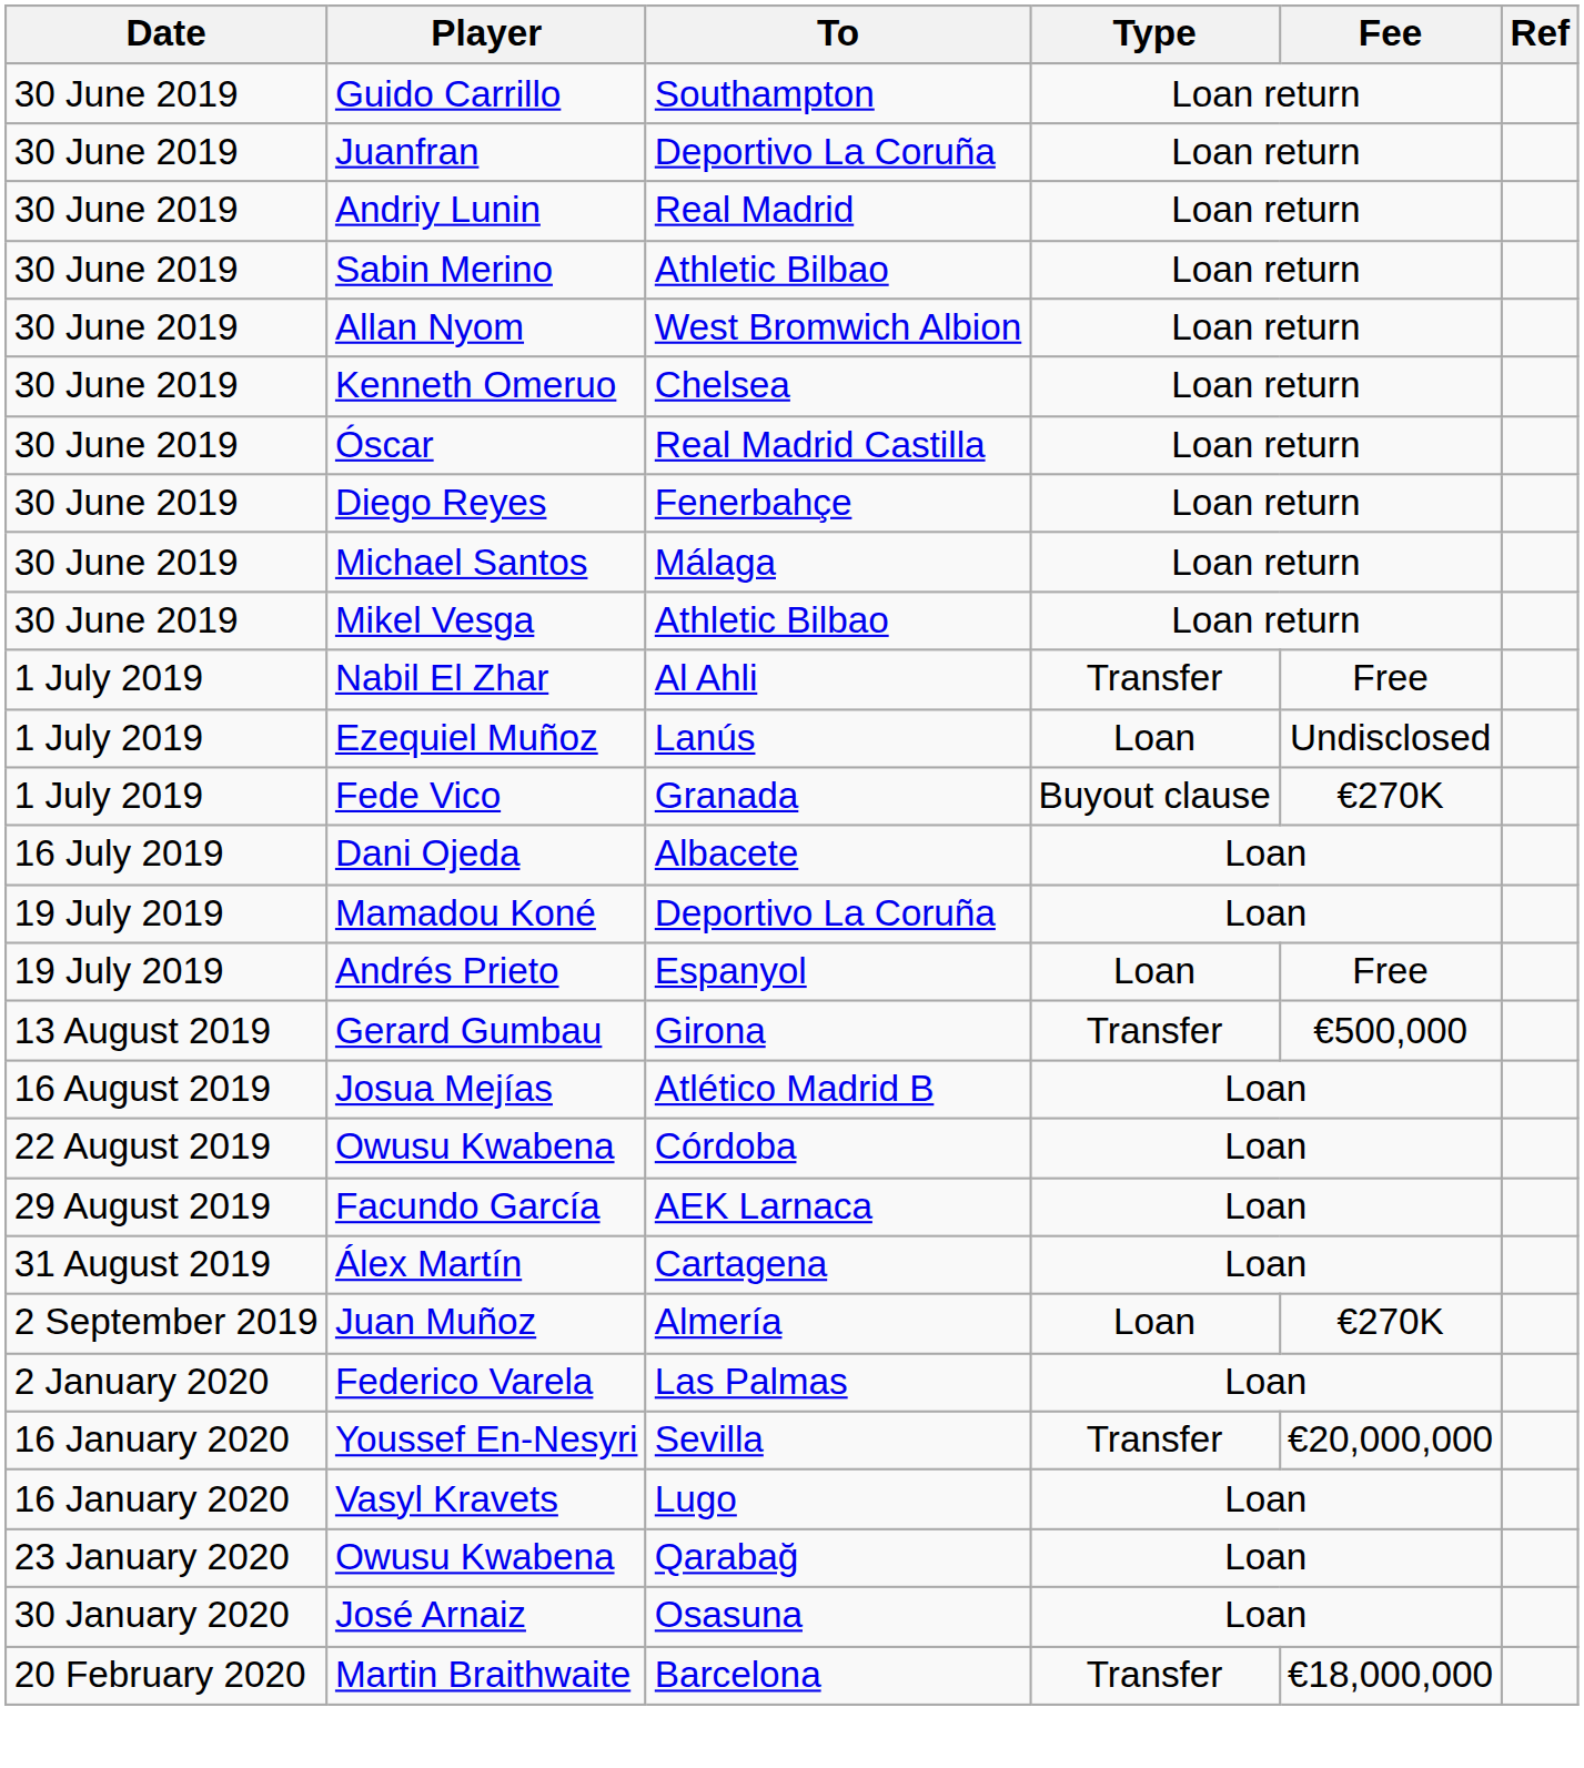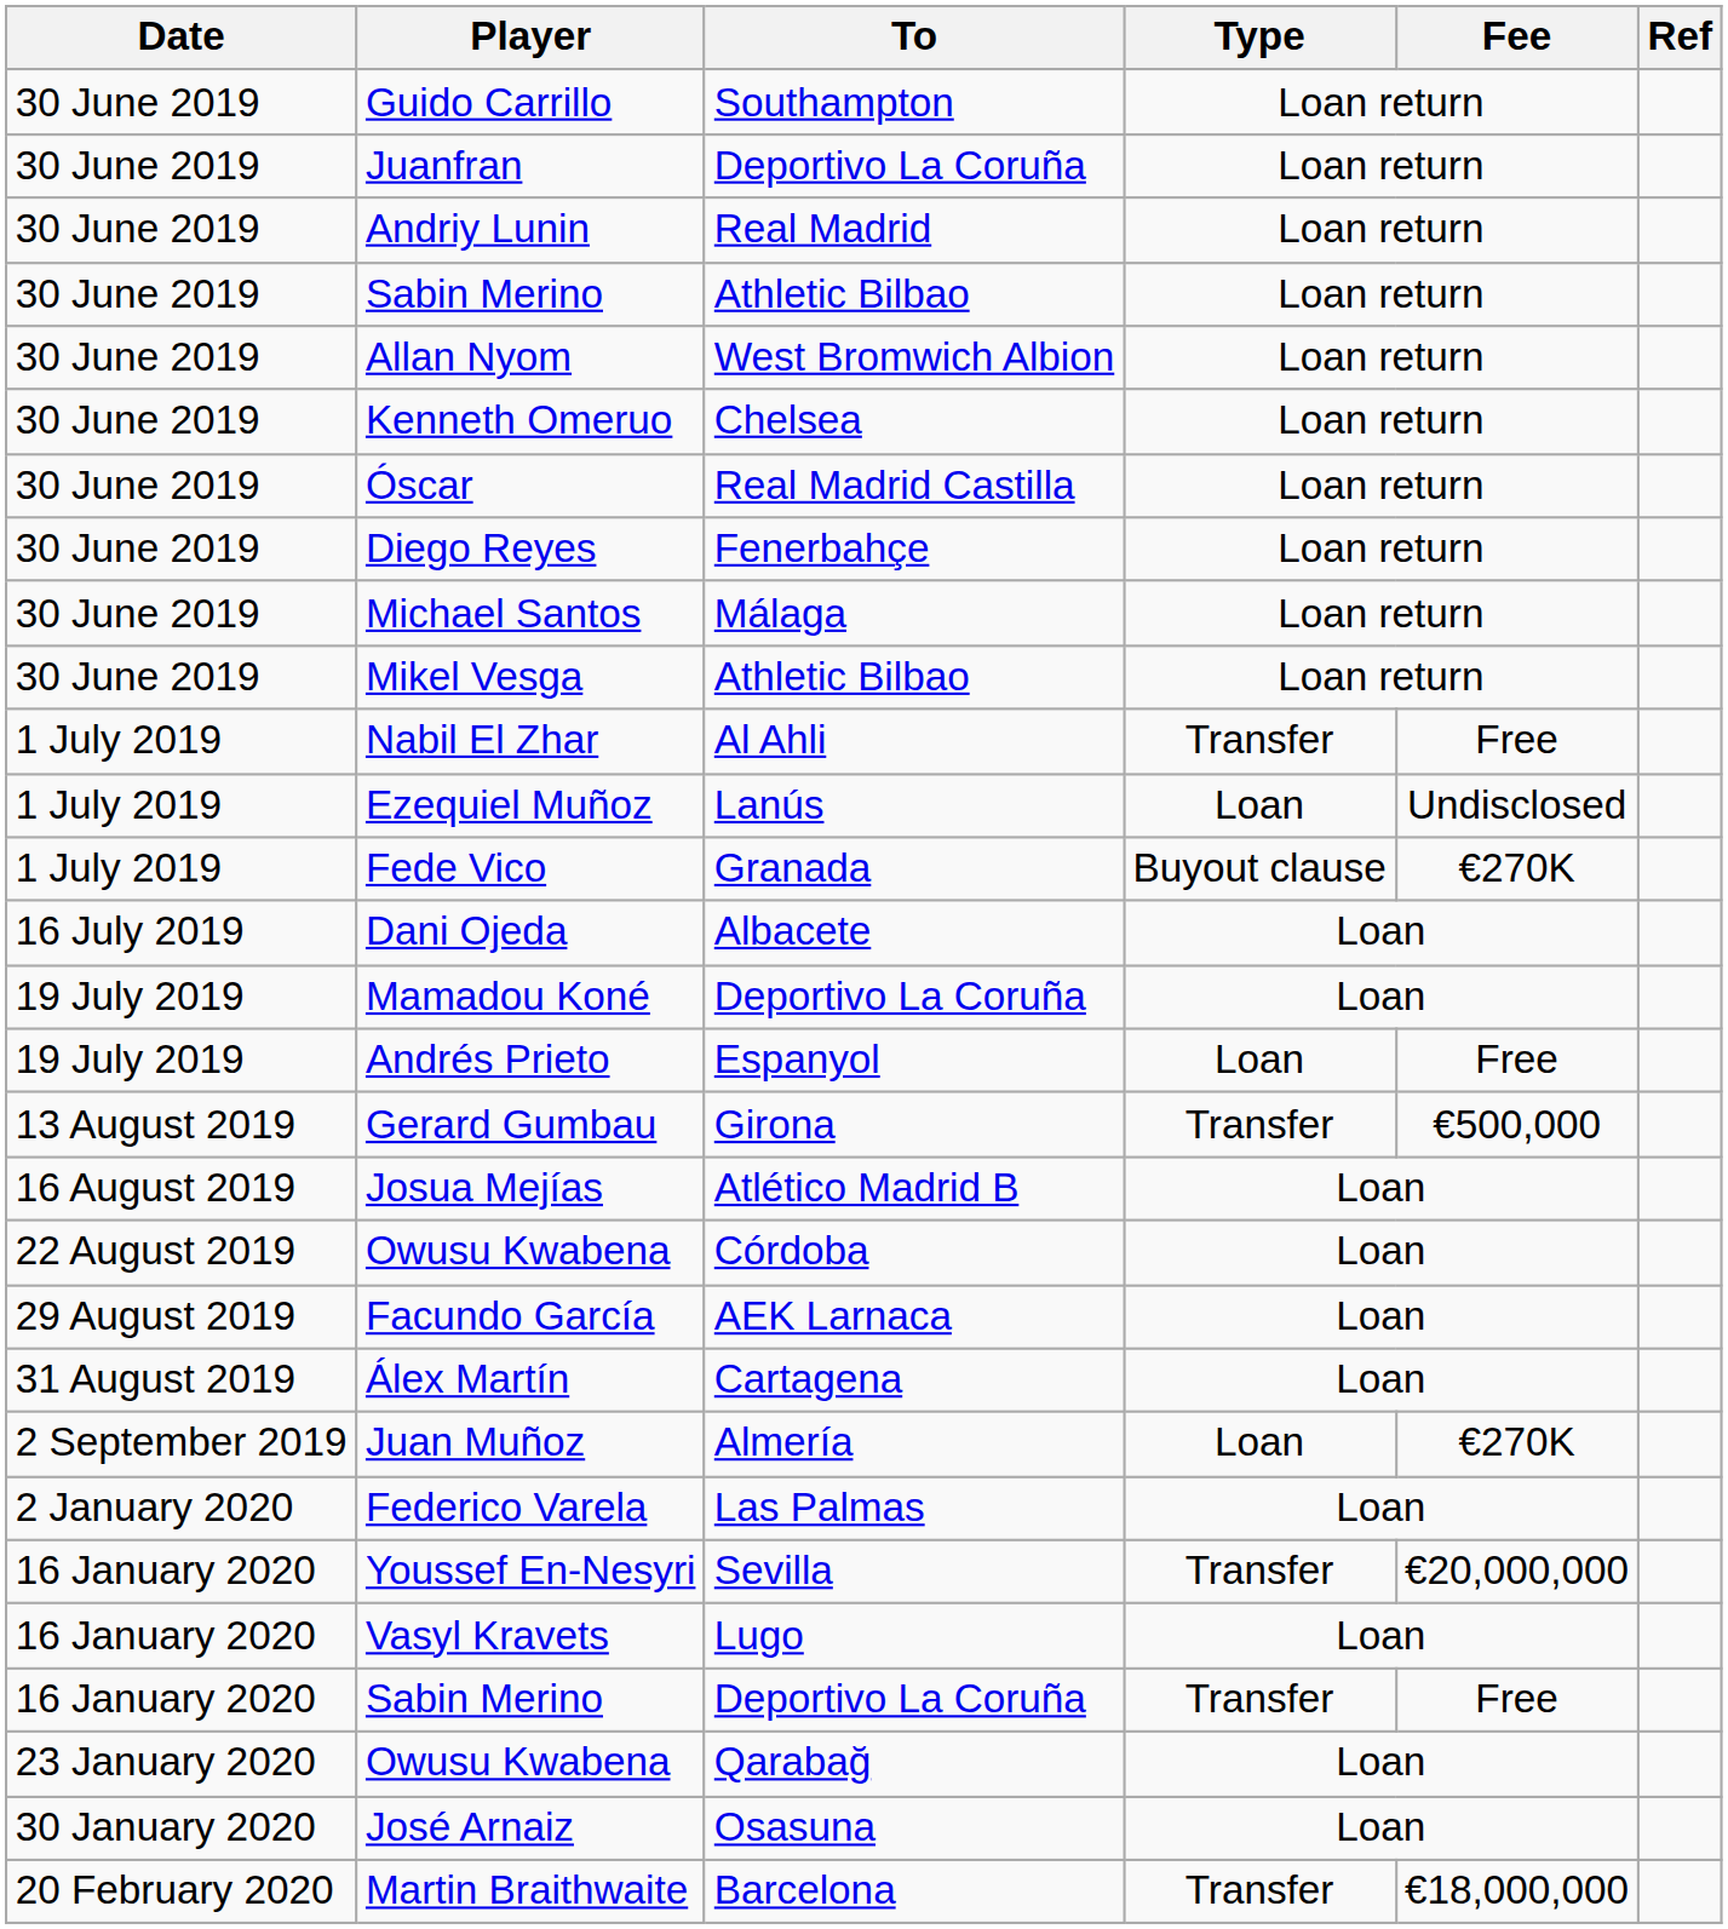+ row: 16 January 2020 | Sabin Merino | Deportivo La Coruña | Transfer | Free
